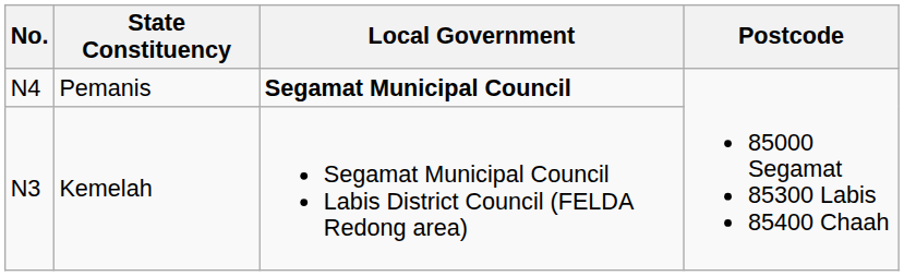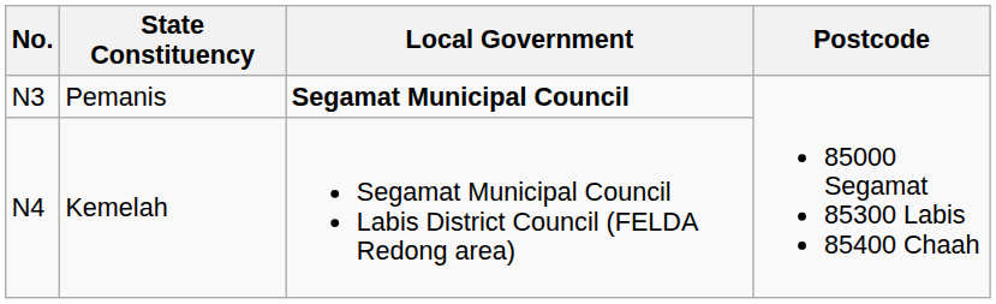Pemanis | No.: N4 -> N3
Kemelah | No.: N3 -> N4
